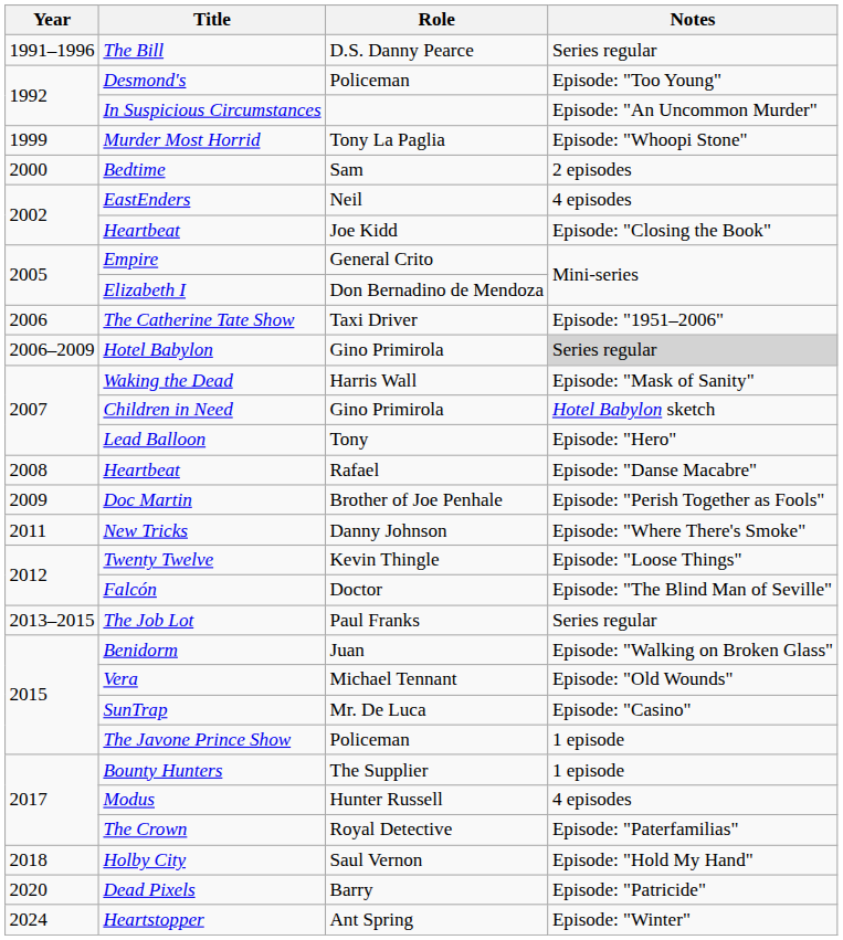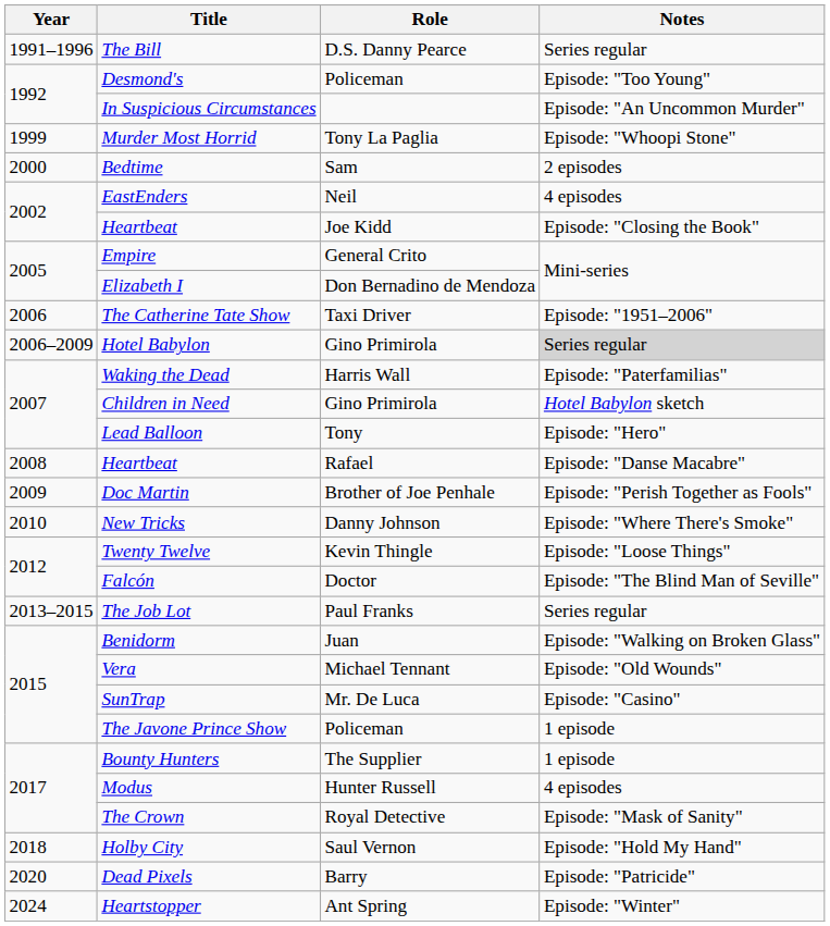Waking the Dead | Notes: Episode: "Mask of Sanity" -> Episode: "Paterfamilias"
New Tricks | Year: 2011 -> 2010
The Crown | Notes: Episode: "Paterfamilias" -> Episode: "Mask of Sanity"
